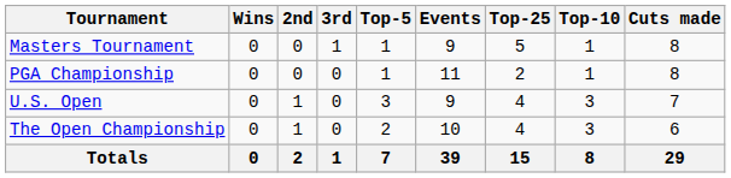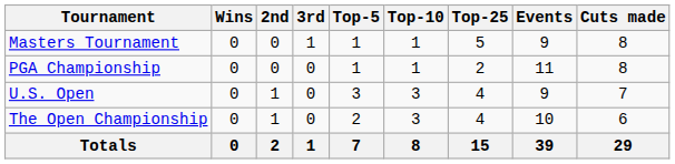columns swapped: Top-10 <-> Events
